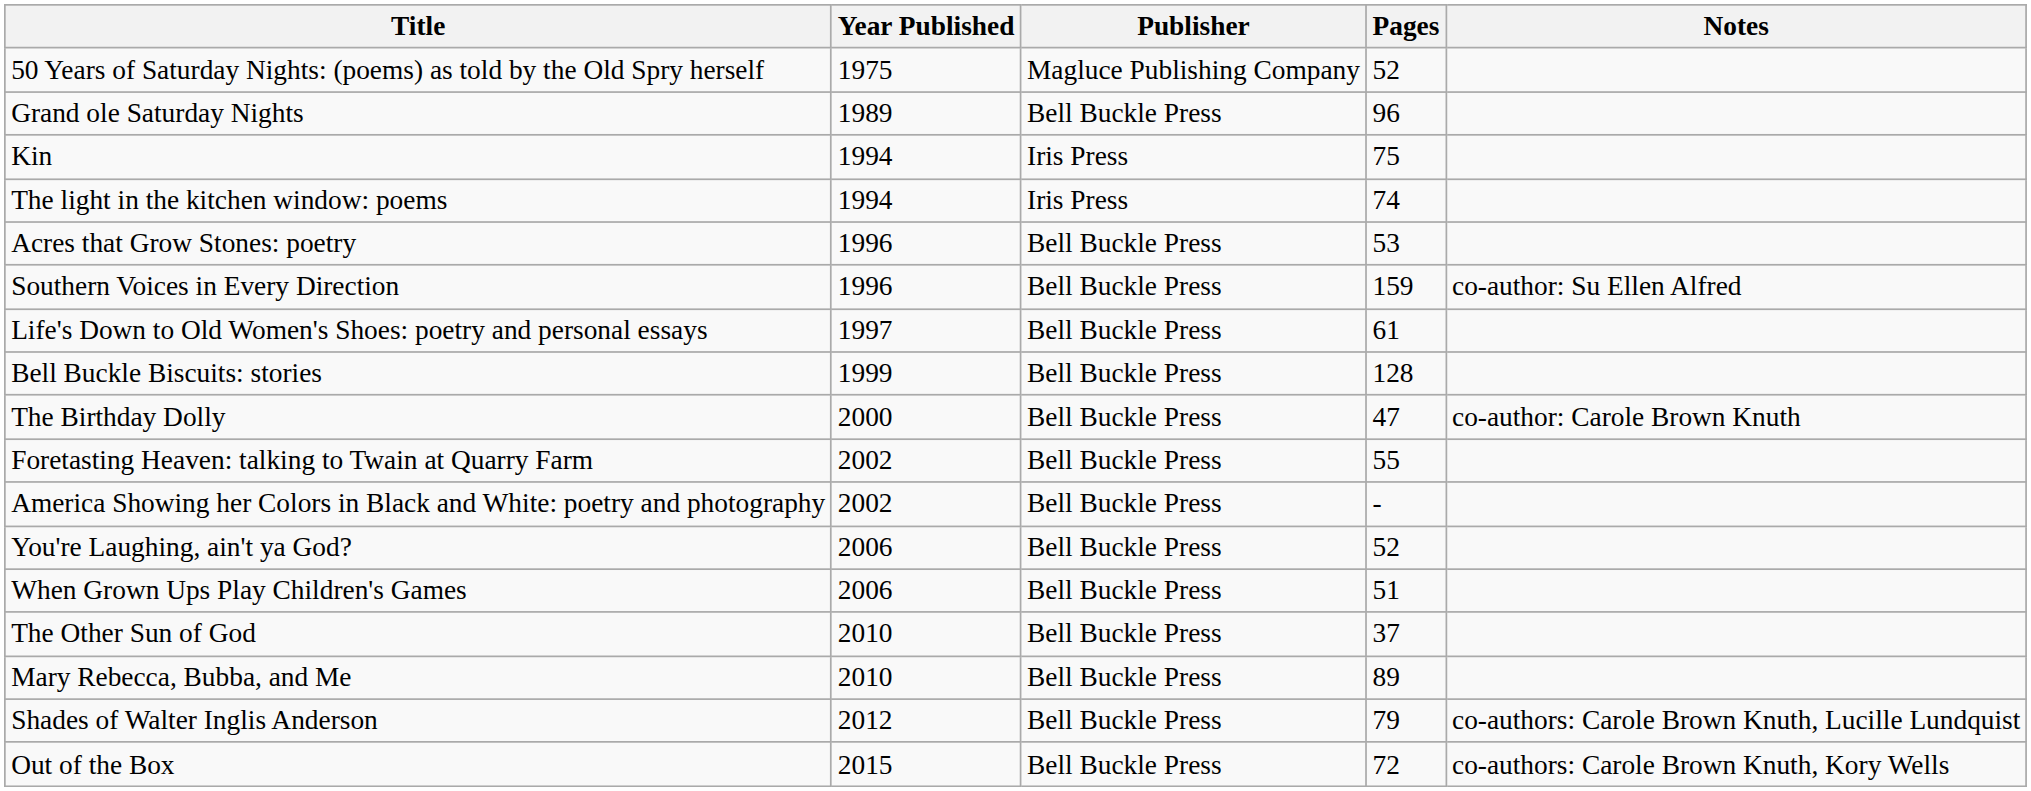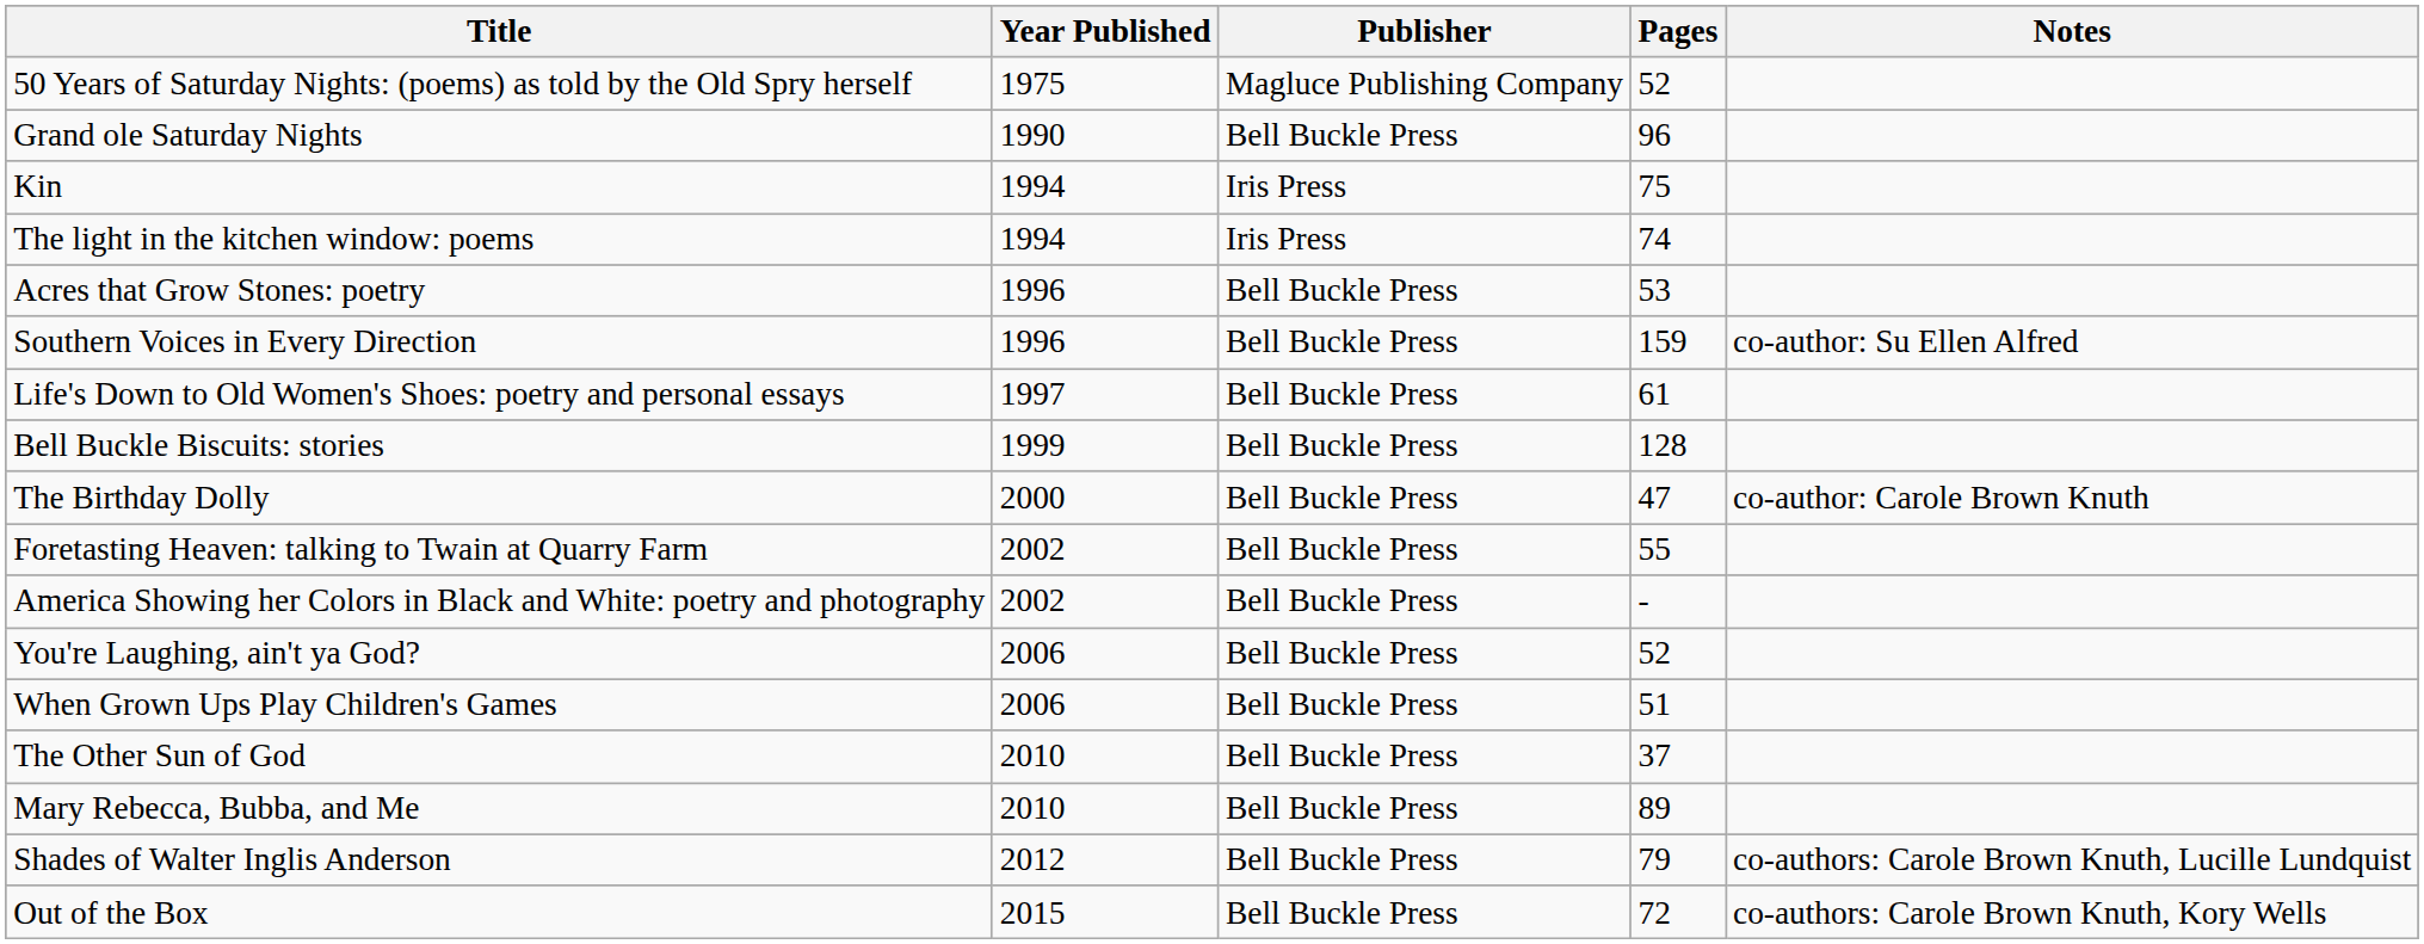Grand ole Saturday Nights | Year Published: 1989 -> 1990
